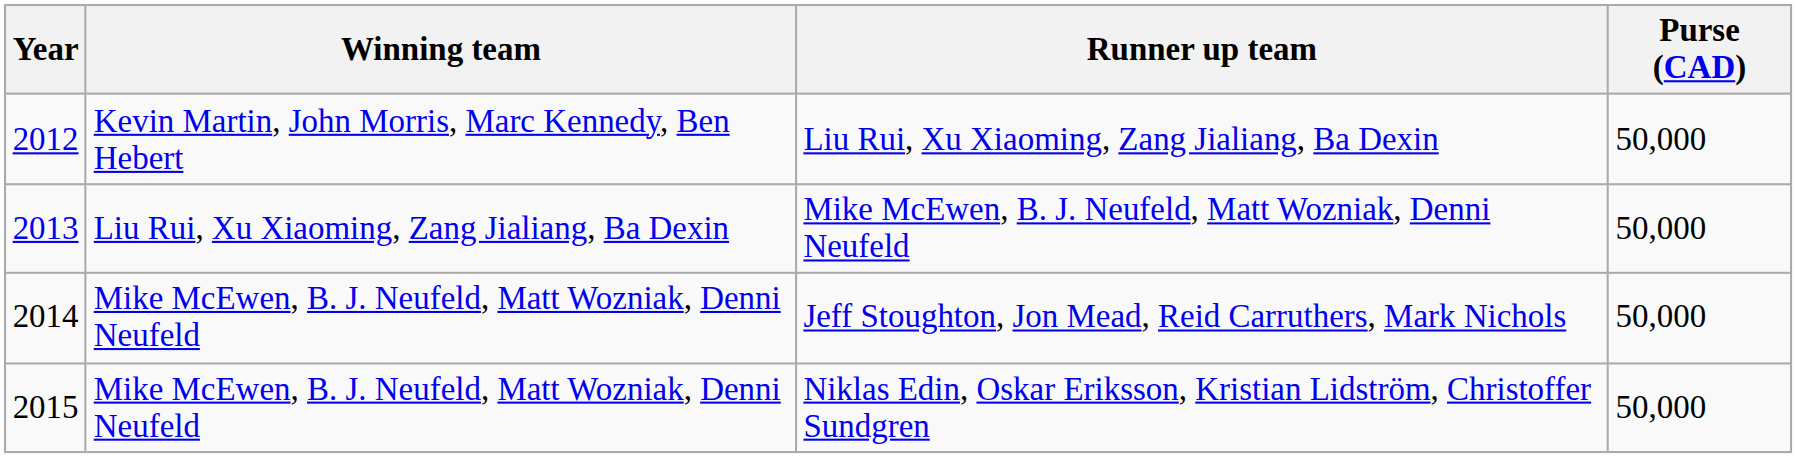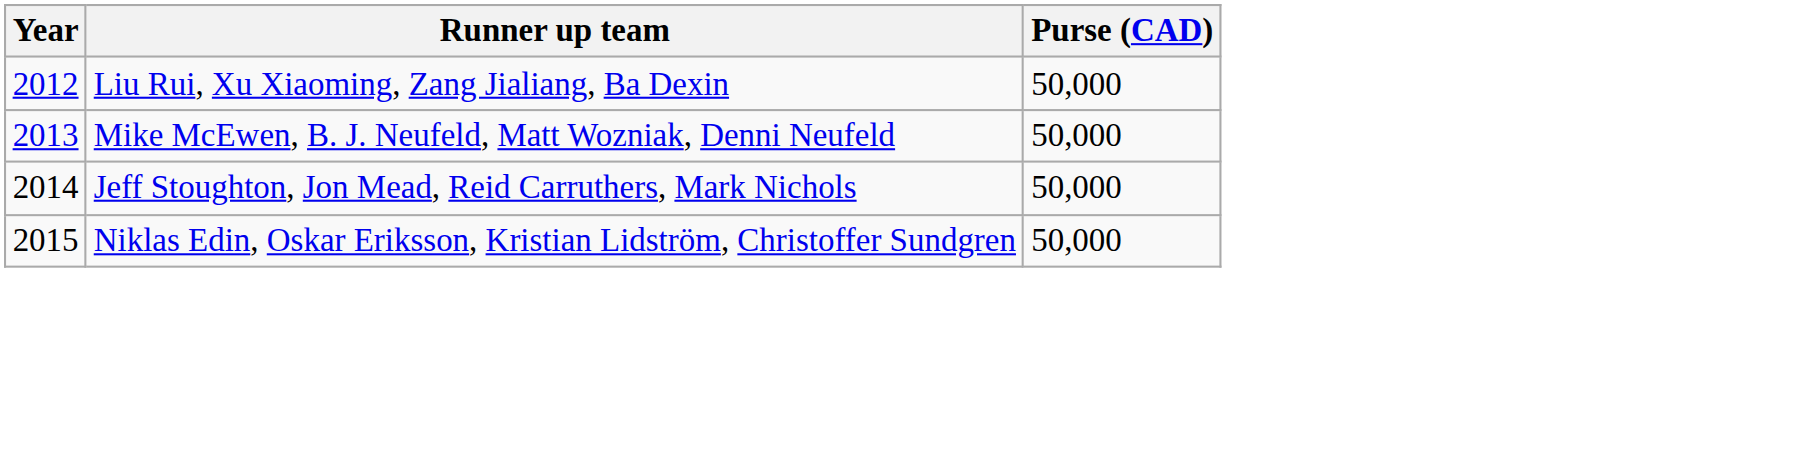- column: Winning team | Kevin Martin, John Morris, Marc Kennedy, Ben Hebert | Liu Rui, Xu Xiaoming, Zang Jialiang, Ba Dexin | Mike McEwen, B. J. Neufeld, Matt Wozniak, Denni Neufeld | Mike McEwen, B. J. Neufeld, Matt Wozniak, Denni Neufeld
